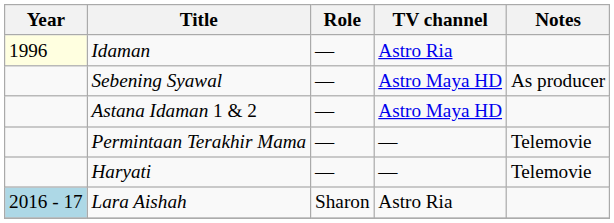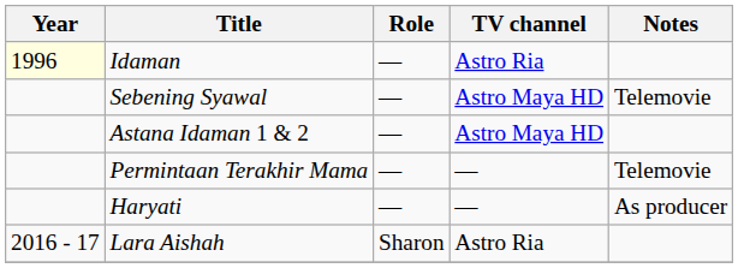Sebening Syawal | Notes: As producer -> Telemovie
Haryati | Notes: Telemovie -> As producer
Lara Aishah | Year: lightblue background -> no background
